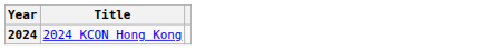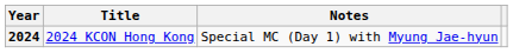+ column: Notes | Special MC (Day 1) with Myung Jae-hyun
